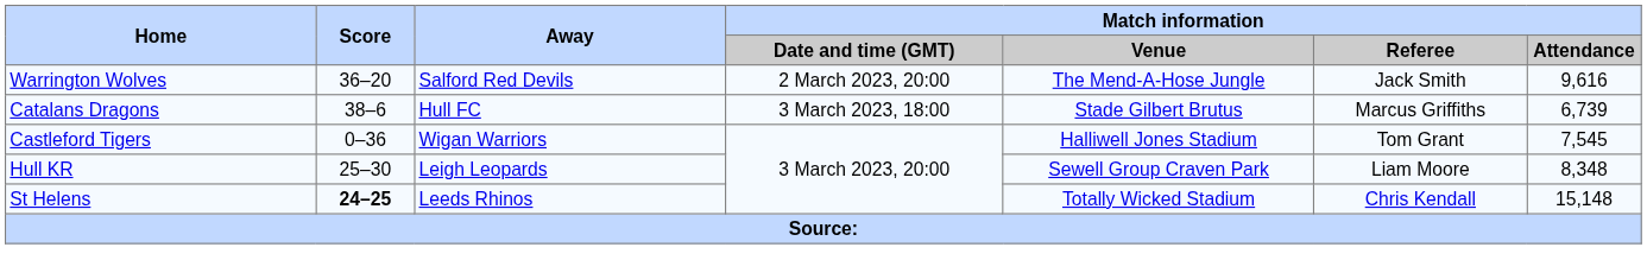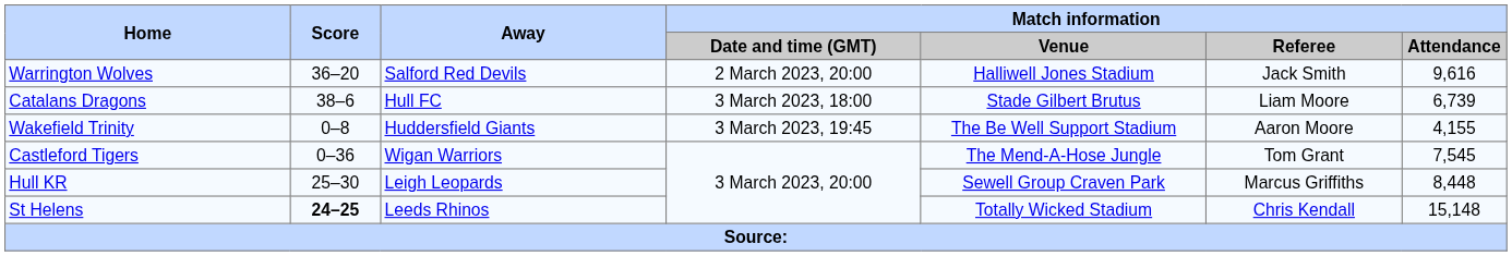Warrington Wolves | Match information / Venue: The Mend-A-Hose Jungle -> Halliwell Jones Stadium
Catalans Dragons | Match information / Referee: Marcus Griffiths -> Liam Moore
+ row: Wakefield Trinity | 0–8 | Huddersfield Giants | 3 March 2023, 19:45 | The Be Well Support Stadium | Aaron Moore | 4,155
Castleford Tigers | Match information / Venue: Halliwell Jones Stadium -> The Mend-A-Hose Jungle
Hull KR | Match information / Referee: Liam Moore -> Marcus Griffiths
Hull KR | Match information / Attendance: 8,348 -> 8,448
